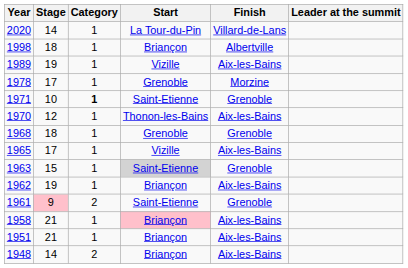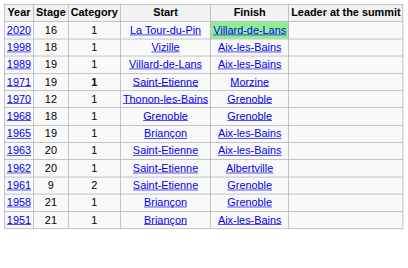2020 | Stage: 14 -> 16
2020 | Finish: no background -> lightgreen background
1998 | Start: Briançon -> Vizille
1998 | Finish: Albertville -> Aix-les-Bains
1989 | Start: Vizille -> Villard-de-Lans
- row: 1978 | 17 | 1 | Grenoble | Morzine
1971 | Stage: 10 -> 19
1971 | Finish: Grenoble -> Morzine
1970 | Finish: Aix-les-Bains -> Grenoble
1965 | Stage: 17 -> 19
1965 | Start: Vizille -> Briançon
1963 | Stage: 15 -> 20
1963 | Start: lightgrey background -> no background
1963 | Finish: Grenoble -> Aix-les-Bains
1962 | Stage: 19 -> 20
1962 | Start: Briançon -> Saint-Etienne
1962 | Finish: Aix-les-Bains -> Albertville
1961 | Stage: pink background -> no background
1958 | Start: pink background -> no background
1958 | Finish: Aix-les-Bains -> Grenoble
- row: 1948 | 14 | 2 | Briançon | Aix-les-Bains
